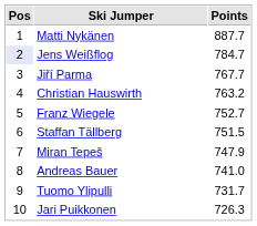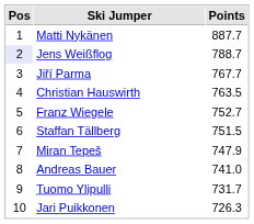Jens Weißflog | Points: 784.7 -> 788.7
Christian Hauswirth | Points: 763.2 -> 763.5
